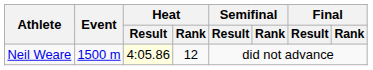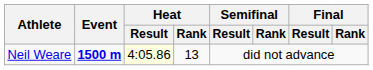Neil Weare | Event: normal -> bold
Neil Weare | Heat / Rank: 12 -> 13
